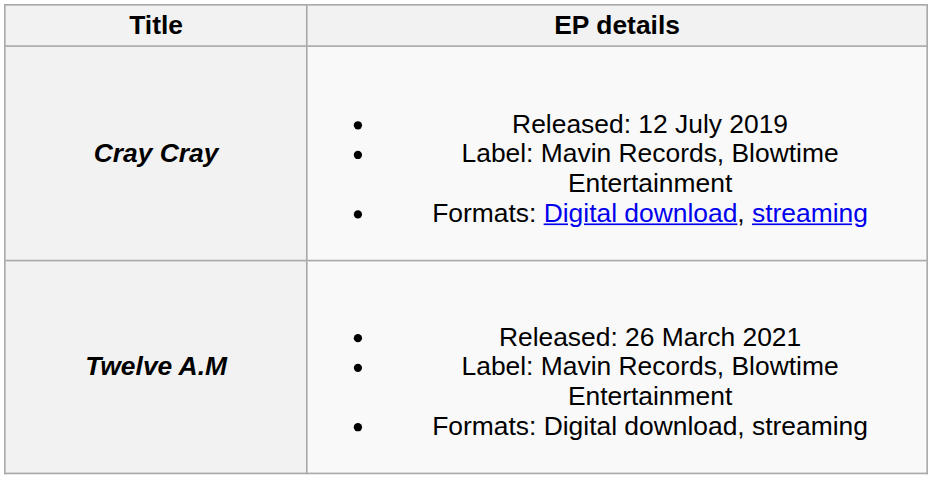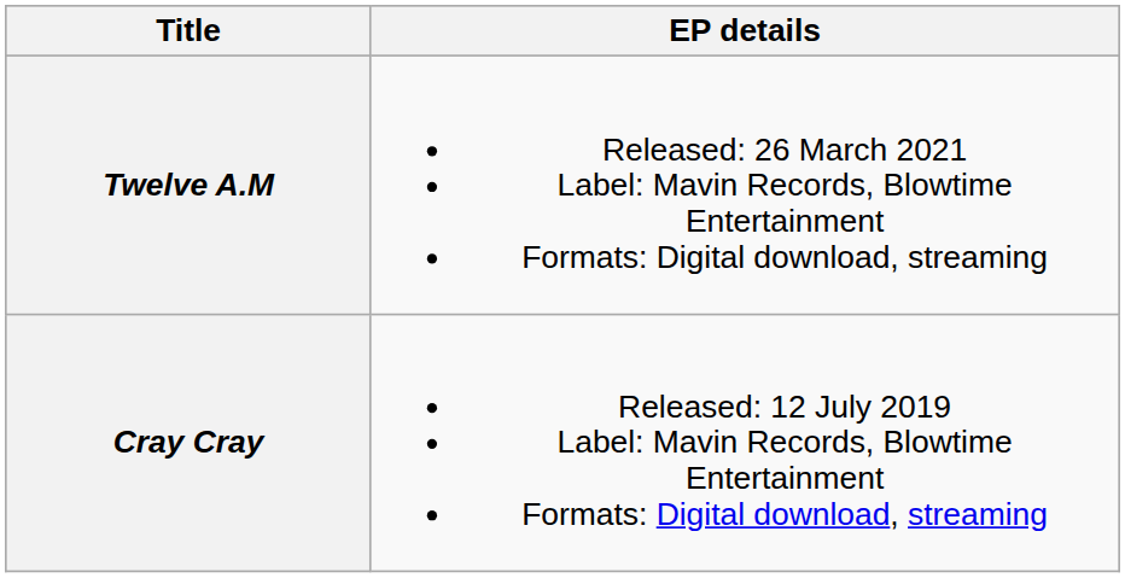rows swapped: Cray Cray <-> Twelve A.M
